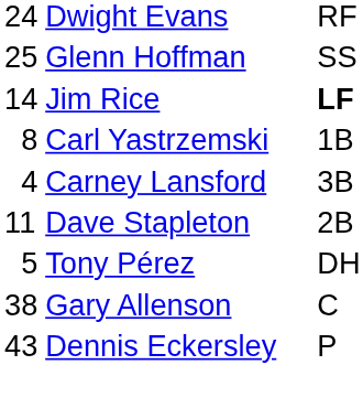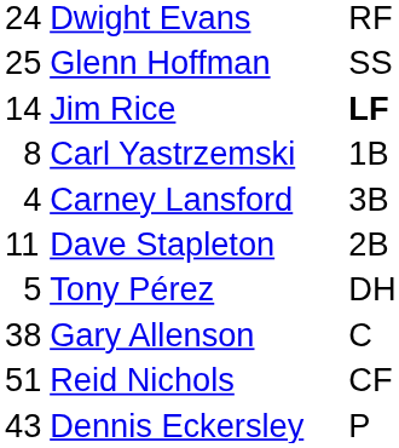+ row: 51 | Reid Nichols | CF
